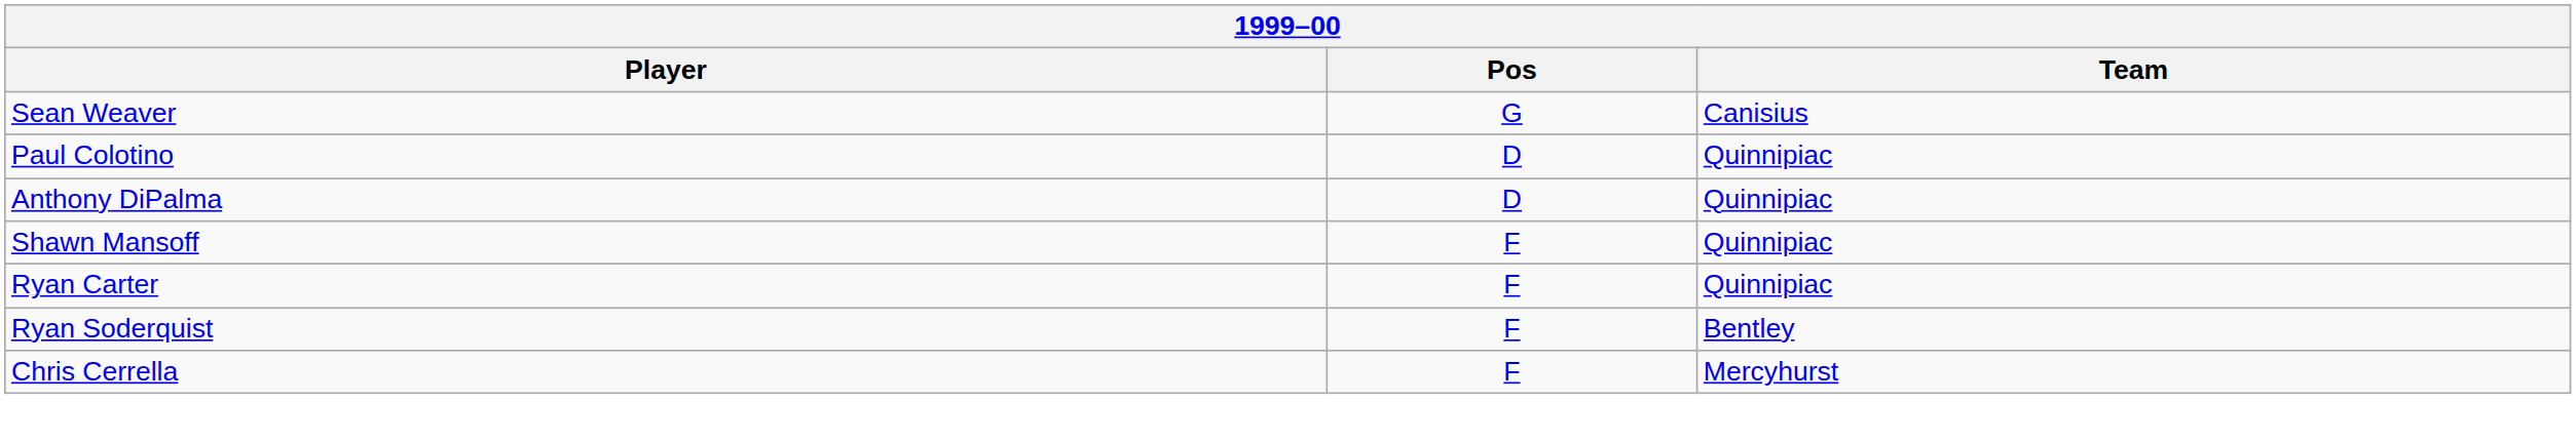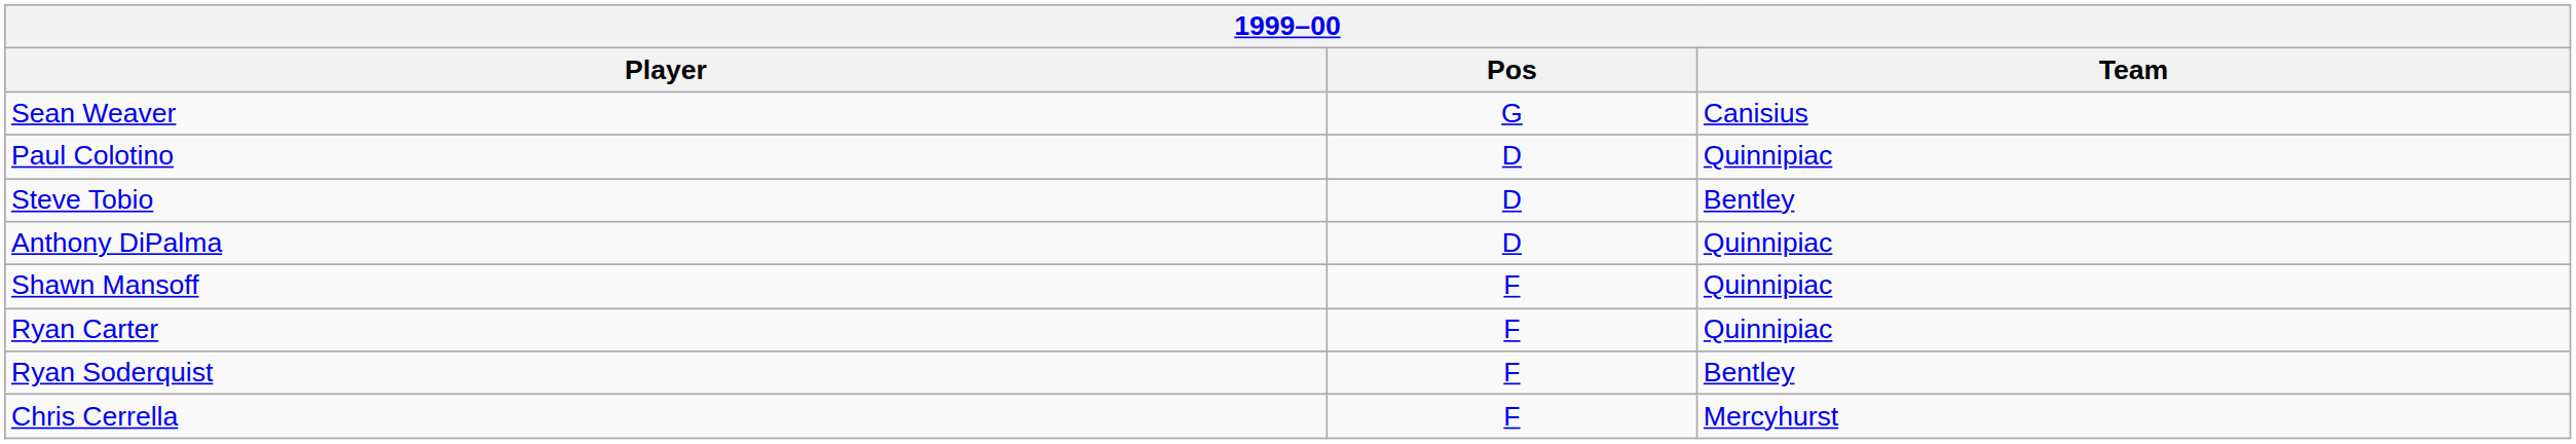+ row: Steve Tobio | D | Bentley
